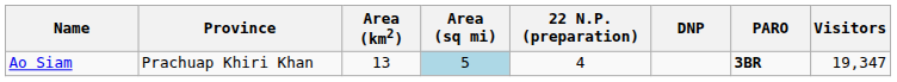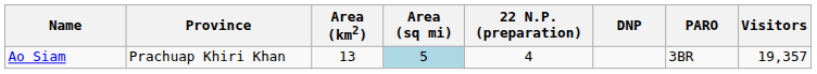Ao Siam | PARO: bold -> normal
Ao Siam | Visitors: 19,347 -> 19,357
